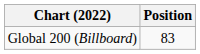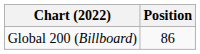Global 200 (Billboard) | Position: 83 -> 86
